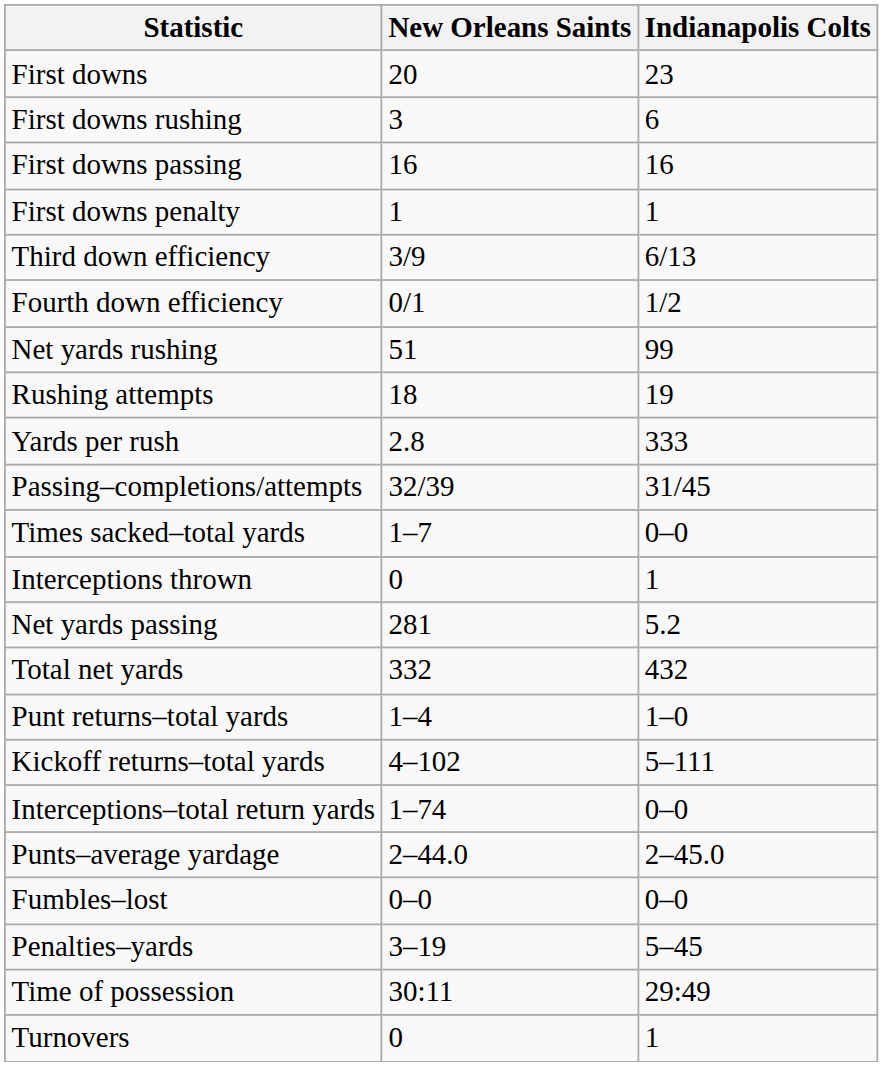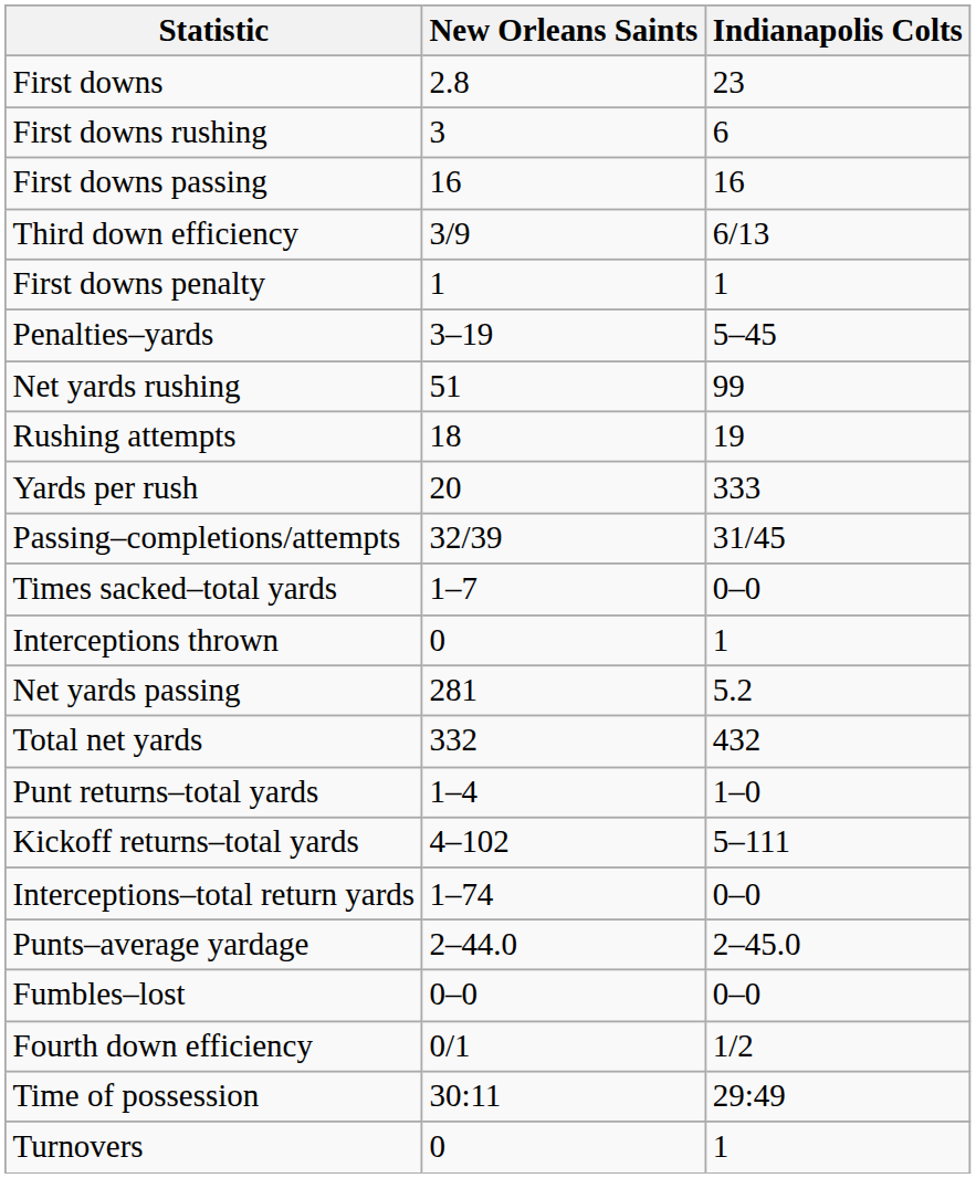First downs | New Orleans Saints: 20 -> 2.8
rows swapped: First downs penalty <-> Third down efficiency
rows swapped: Fourth down efficiency <-> Penalties–yards
Yards per rush | New Orleans Saints: 2.8 -> 20
